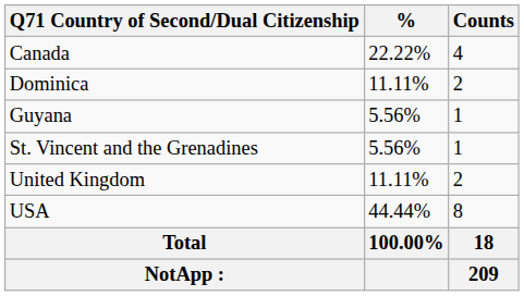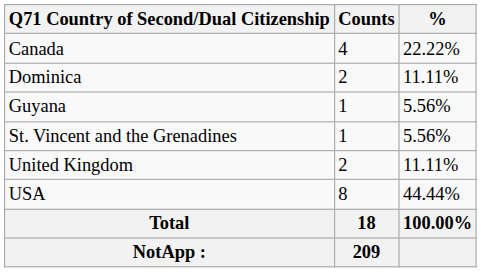columns swapped: Counts <-> %
